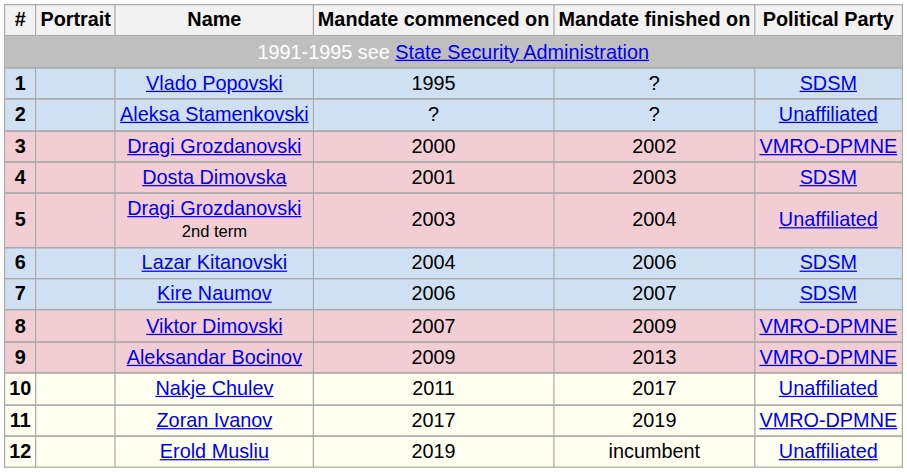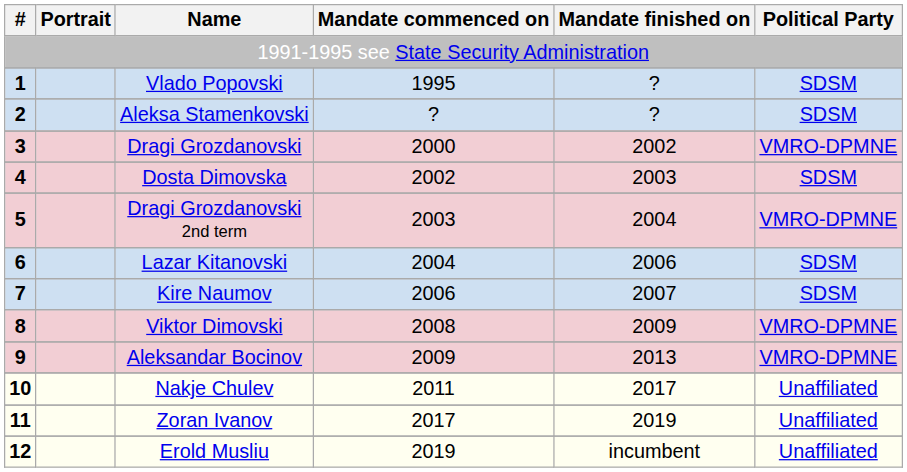Aleksa Stamenkovski | Political Party: Unaffiliated -> SDSM
Dosta Dimovska | Mandate commenced on: 2001 -> 2002
Dragi Grozdanovski 2nd term | Political Party: Unaffiliated -> VMRO-DPMNE
Viktor Dimovski | Mandate commenced on: 2007 -> 2008
Zoran Ivanov | Political Party: VMRO-DPMNE -> Unaffiliated
